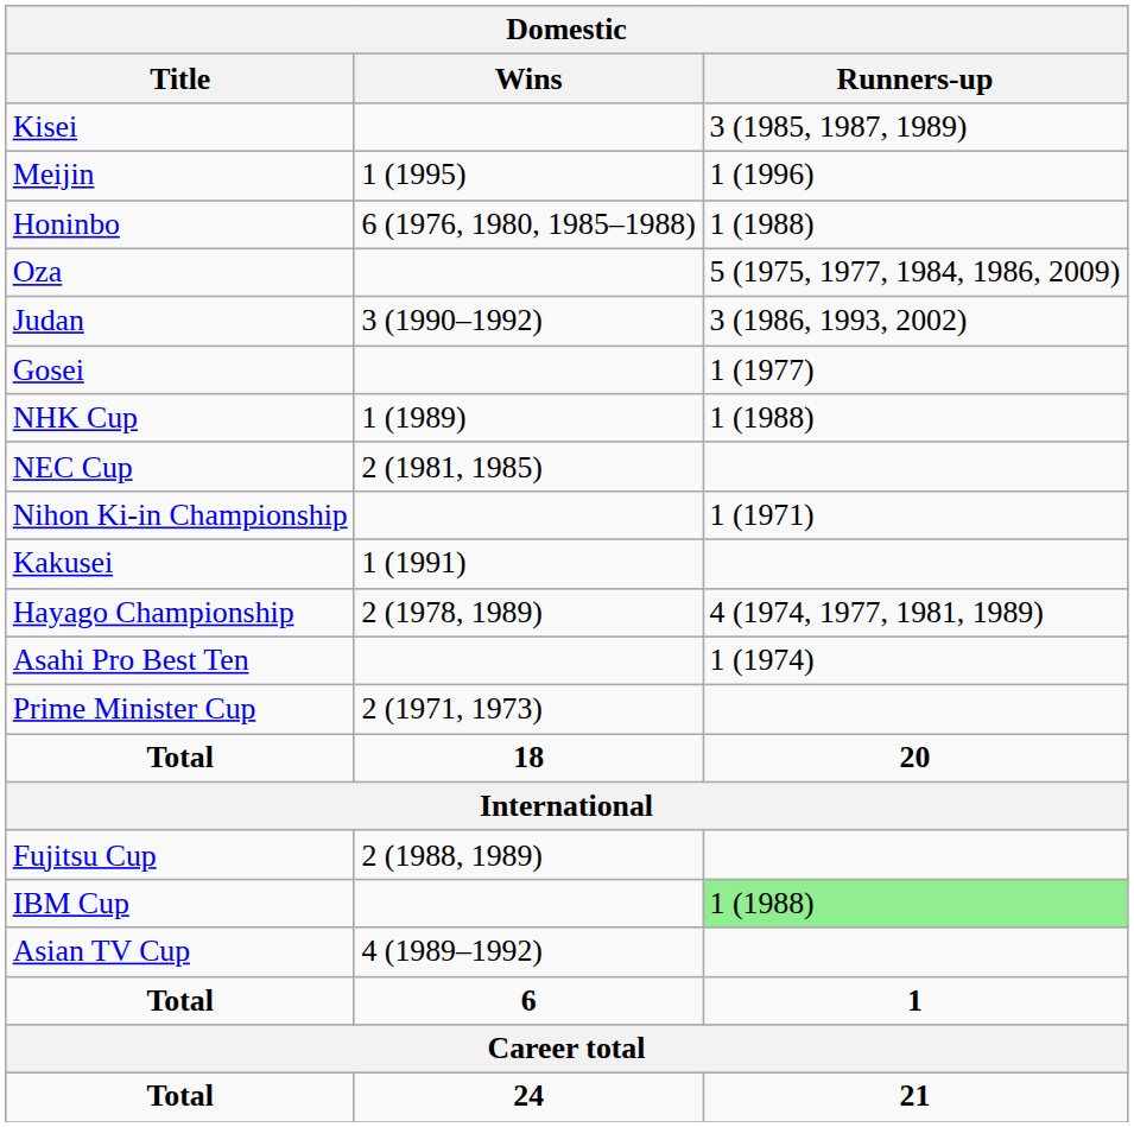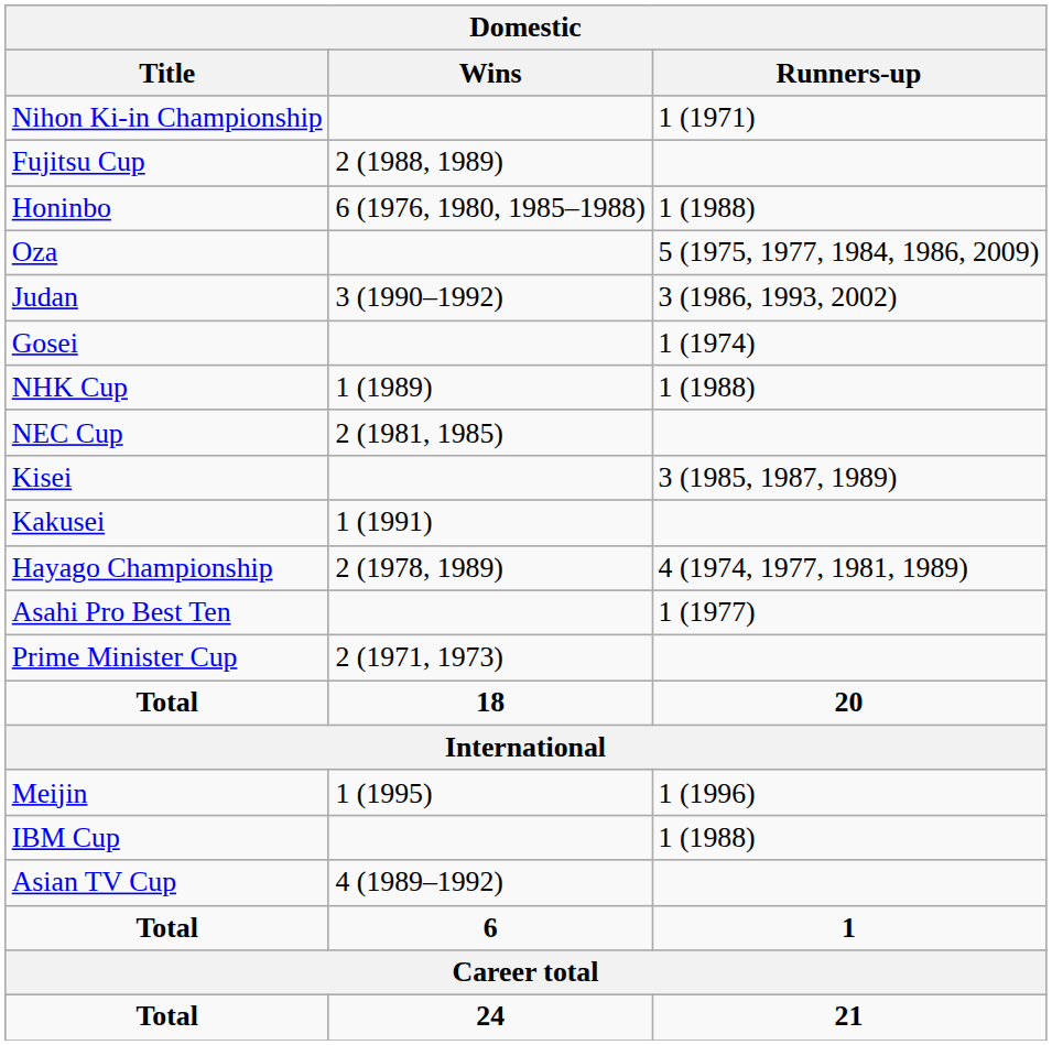rows swapped: Kisei <-> Nihon Ki-in Championship
rows swapped: Meijin <-> Fujitsu Cup
Gosei | Runners-up: 1 (1977) -> 1 (1974)
Asahi Pro Best Ten | Runners-up: 1 (1974) -> 1 (1977)
IBM Cup | Runners-up: lightgreen background -> no background
